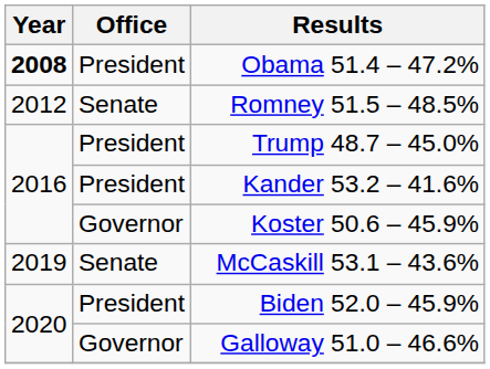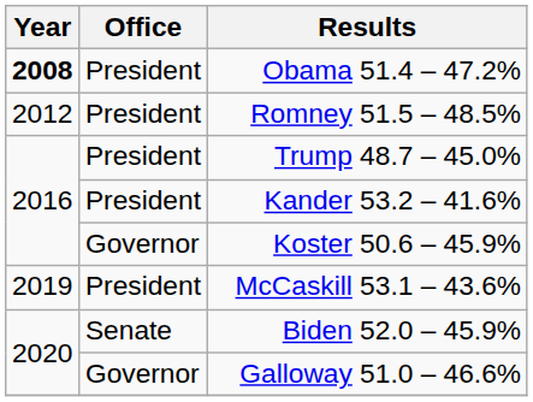Romney 51.5 – 48.5% | Office: Senate -> President
McCaskill 53.1 – 43.6% | Office: Senate -> President
Biden 52.0 – 45.9% | Office: President -> Senate
